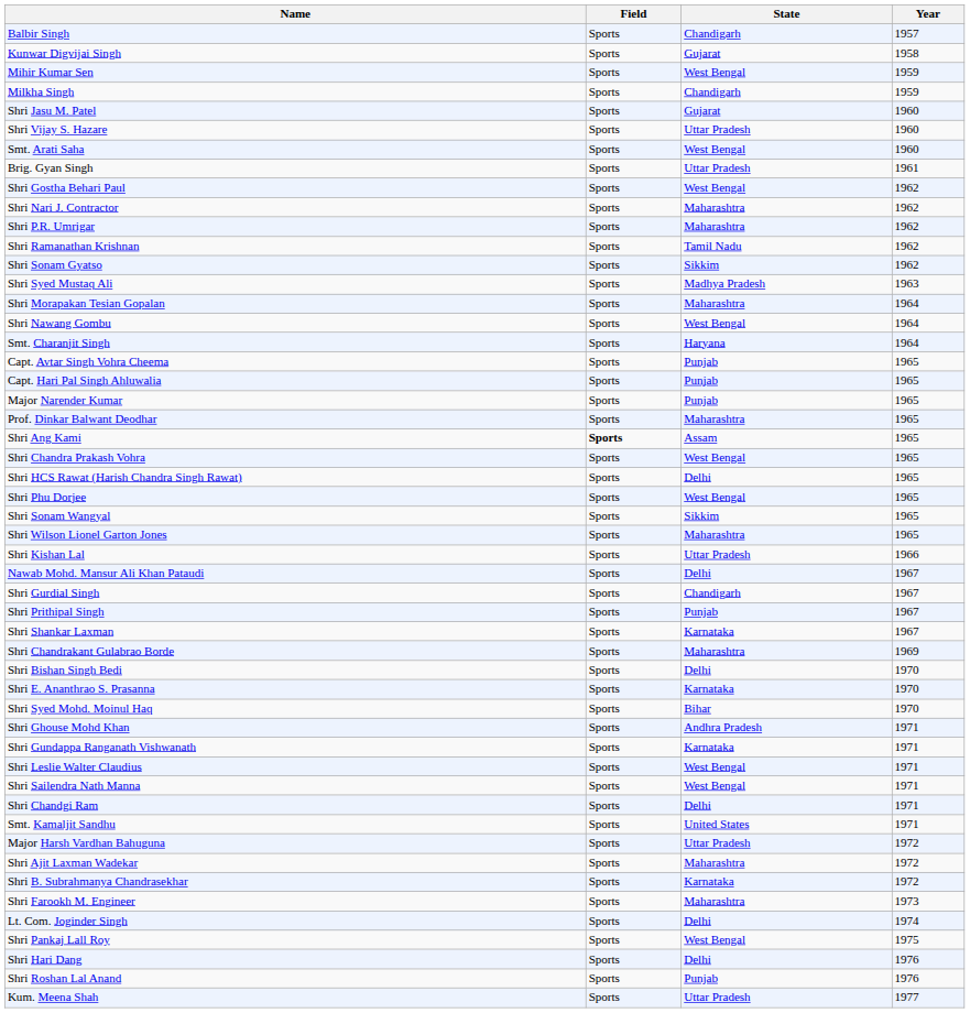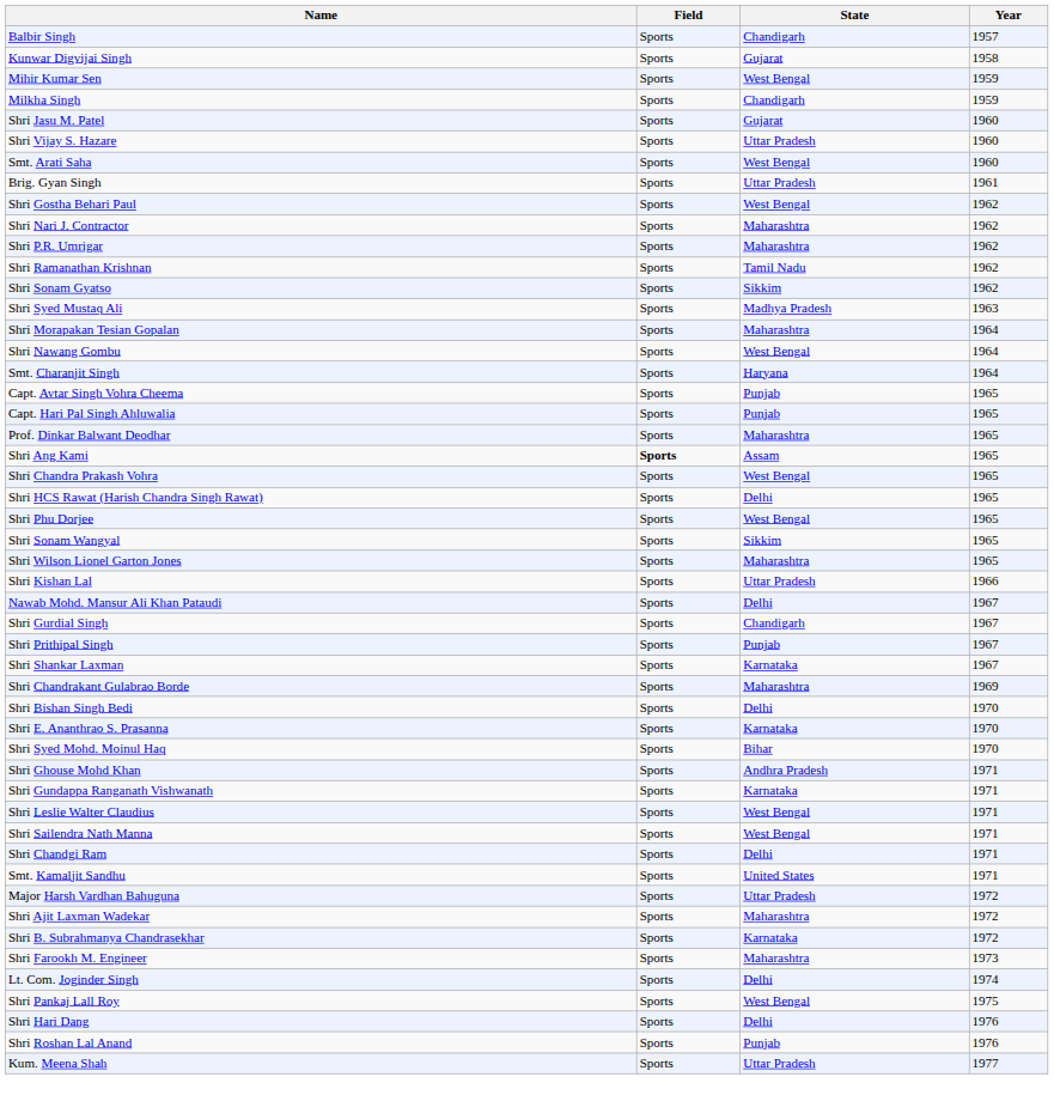- row: Major Narender Kumar | Sports | Punjab | 1965
